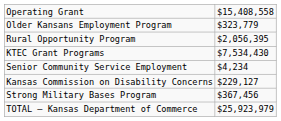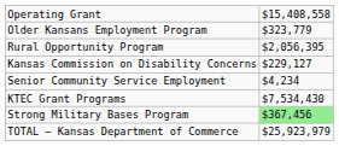rows swapped: KTEC Grant Programs <-> Kansas Commission on Disability Concerns
Strong Military Bases Program | column 2: no background -> lightgreen background
